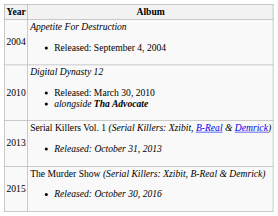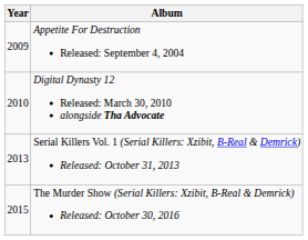Appetite For Destruction Released: September 4, 2004 | Year: 2004 -> 2009
